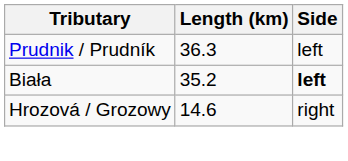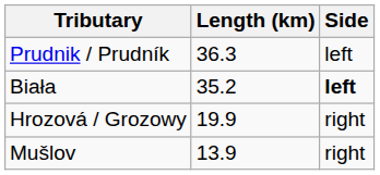Hrozová / Grozowy | Length (km): 14.6 -> 19.9
+ row: Mušlov | 13.9 | right
